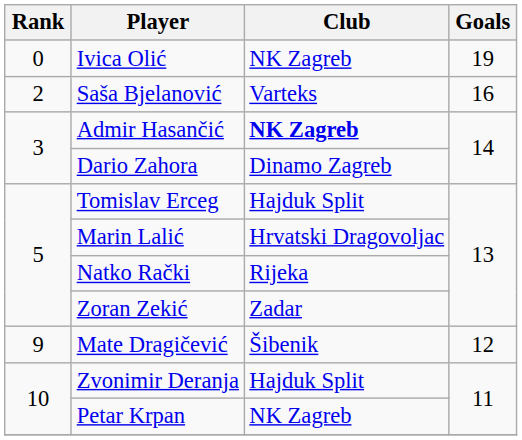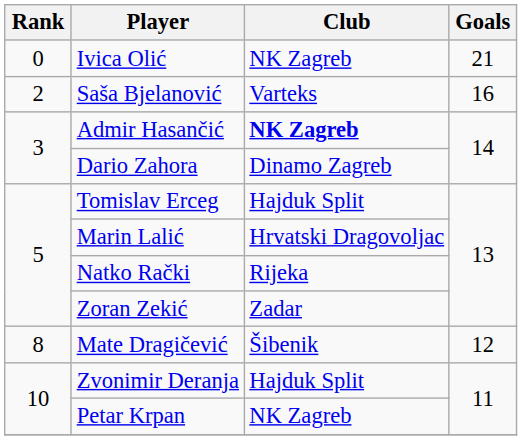Ivica Olić | Goals: 19 -> 21
Mate Dragičević | Rank: 9 -> 8
